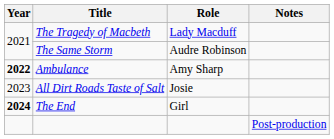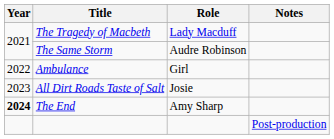Ambulance | Year: bold -> normal
Ambulance | Role: Amy Sharp -> Girl
The End | Role: Girl -> Amy Sharp
